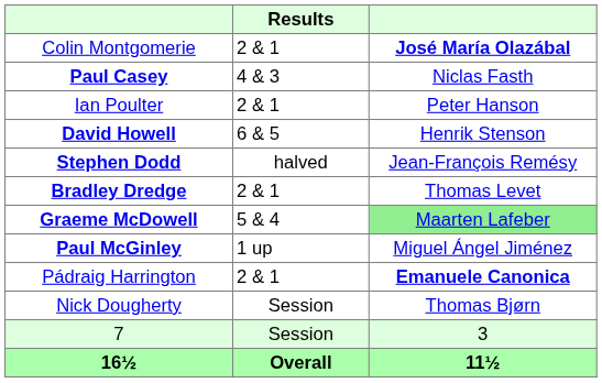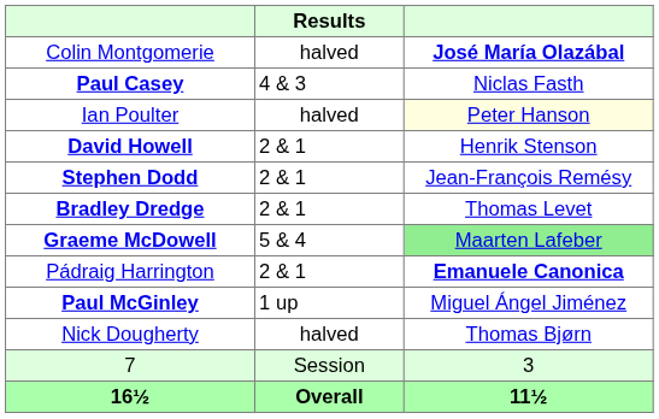Colin Montgomerie | Results: 2 & 1 -> halved
Ian Poulter | Results: 2 & 1 -> halved
Ian Poulter | column 3: no background -> lightyellow background
David Howell | Results: 6 & 5 -> 2 & 1
Stephen Dodd | Results: halved -> 2 & 1
rows swapped: Paul McGinley <-> Pádraig Harrington
Nick Dougherty | Results: Session -> halved
